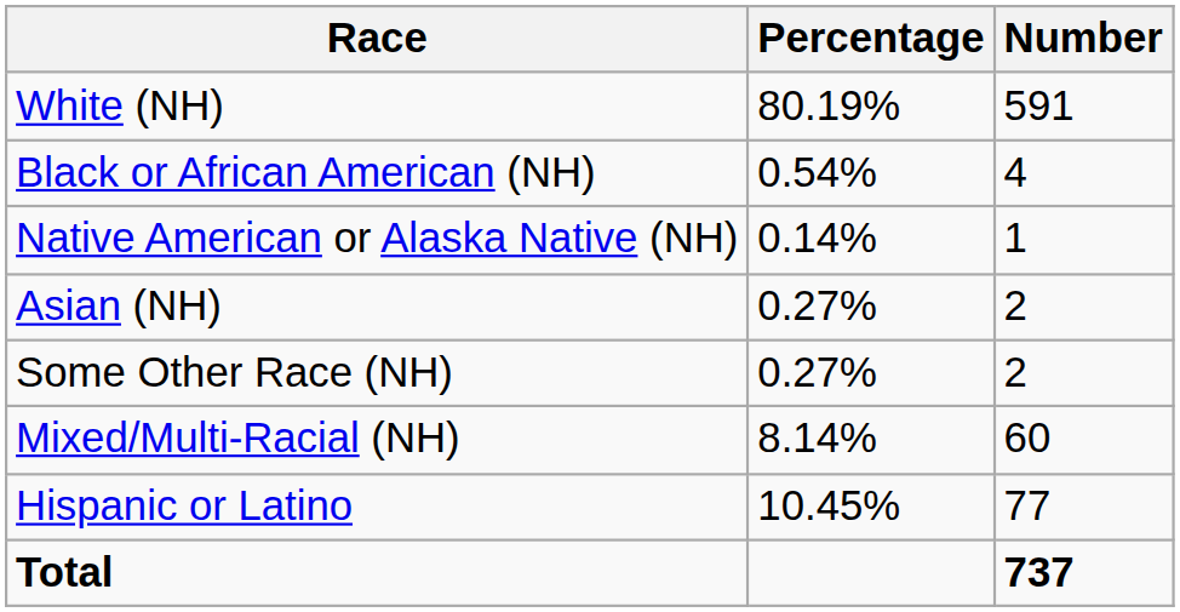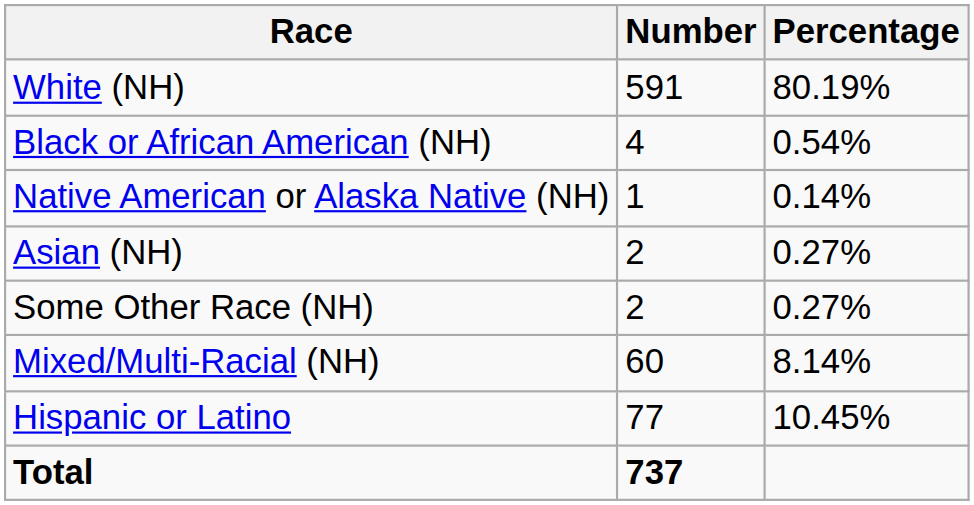columns swapped: Number <-> Percentage
